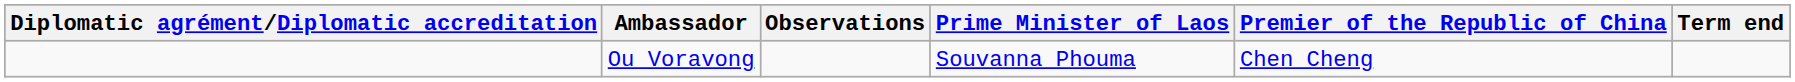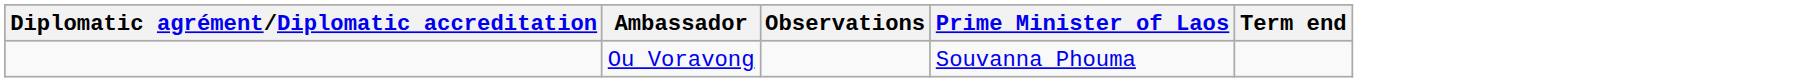- column: Premier of the Republic of China | Chen Cheng
